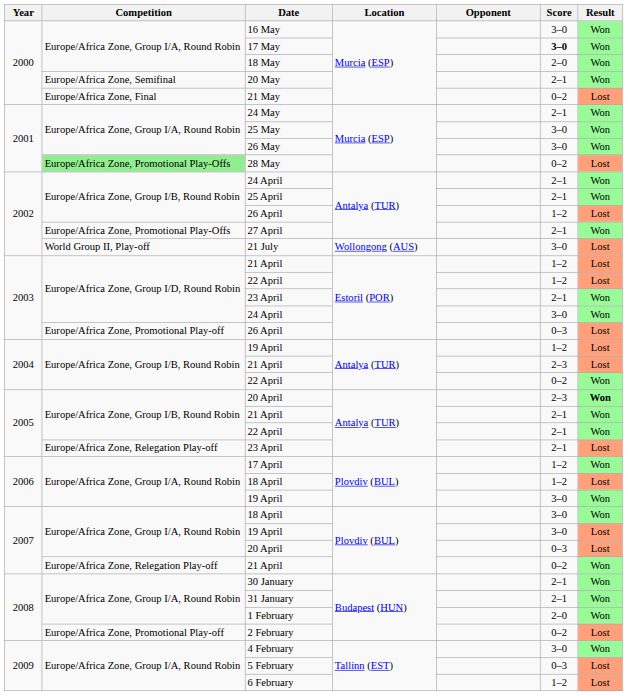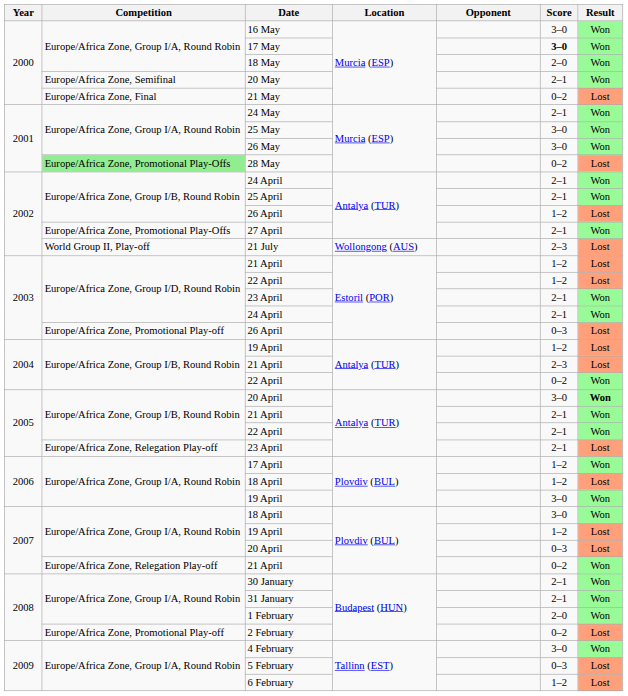21 July | Score: 3–0 -> 2–3
2003 / 24 April | Score: 3–0 -> 2–1
2005 / 20 April | Score: 2–3 -> 3–0
2007 / 19 April | Score: 3–0 -> 1–2
